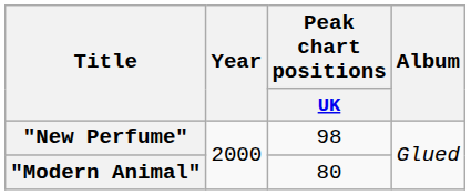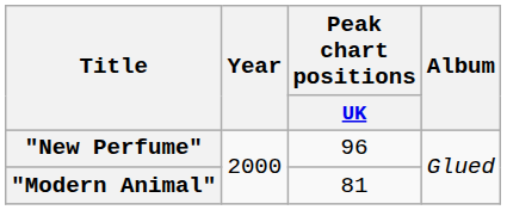"New Perfume" | Peak chart positions / UK: 98 -> 96
"Modern Animal" | Peak chart positions / UK: 80 -> 81
